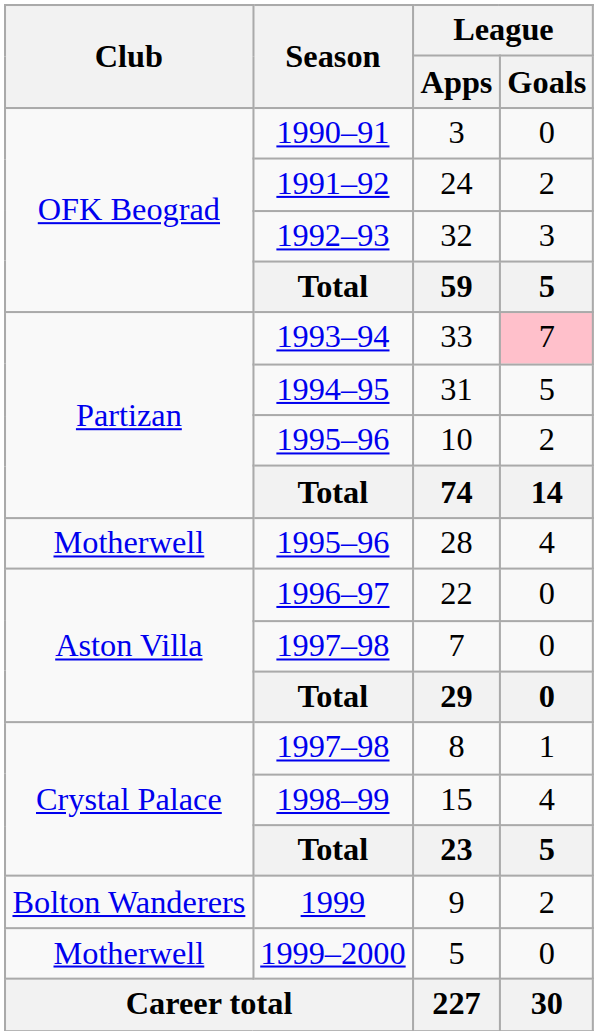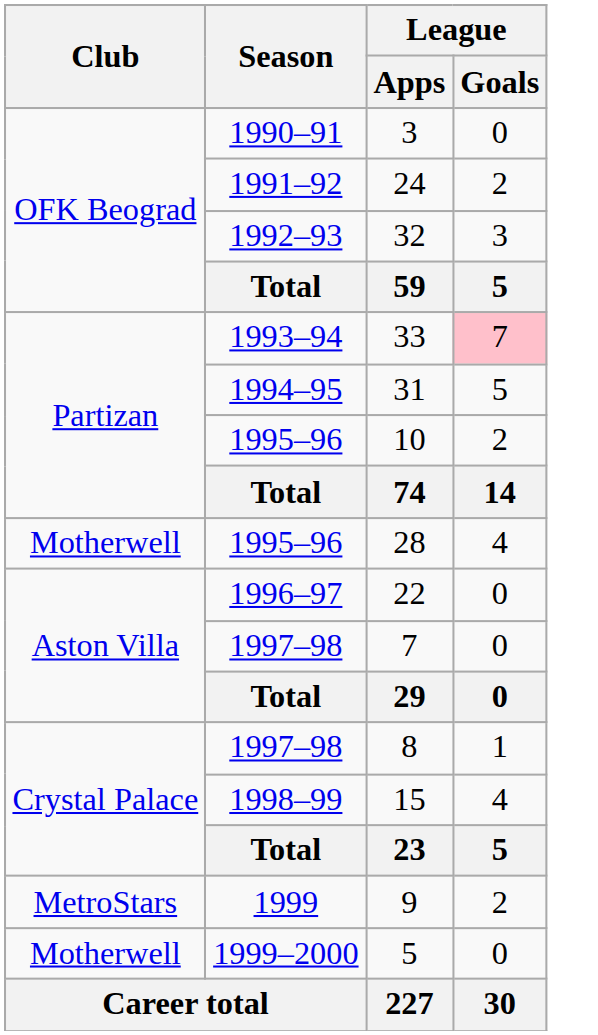9 | Club: Bolton Wanderers -> MetroStars
